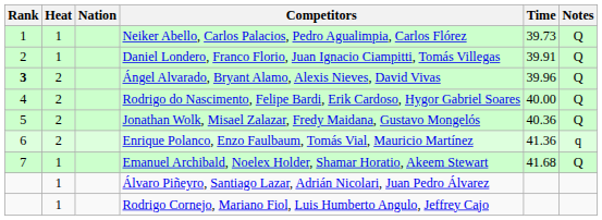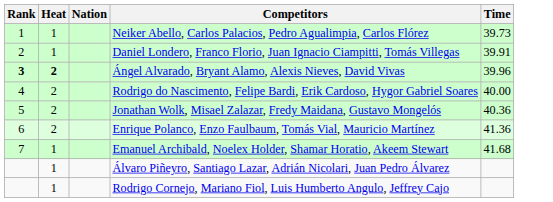- column: Notes | Q | Q | Q | Q | Q | q | Q
Ángel Alvarado, Bryant Alamo, Alexis Nieves, David Vivas | Heat: normal -> bold
